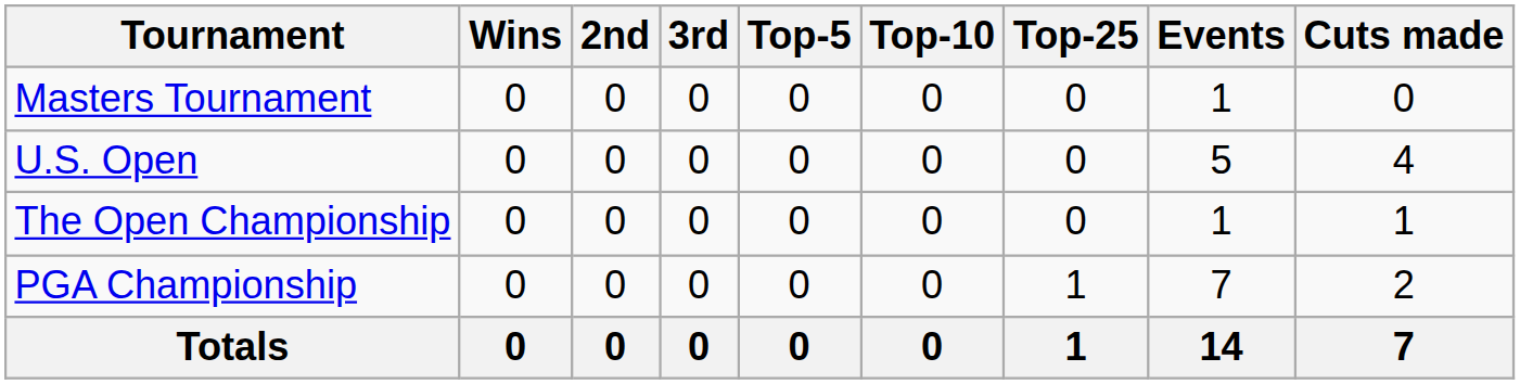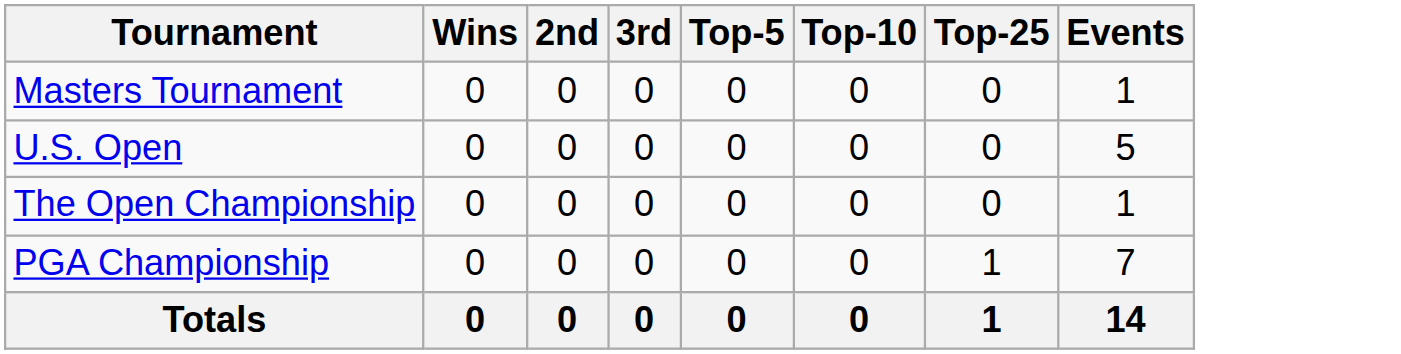- column: Cuts made | 0 | 4 | 1 | 2 | 7
